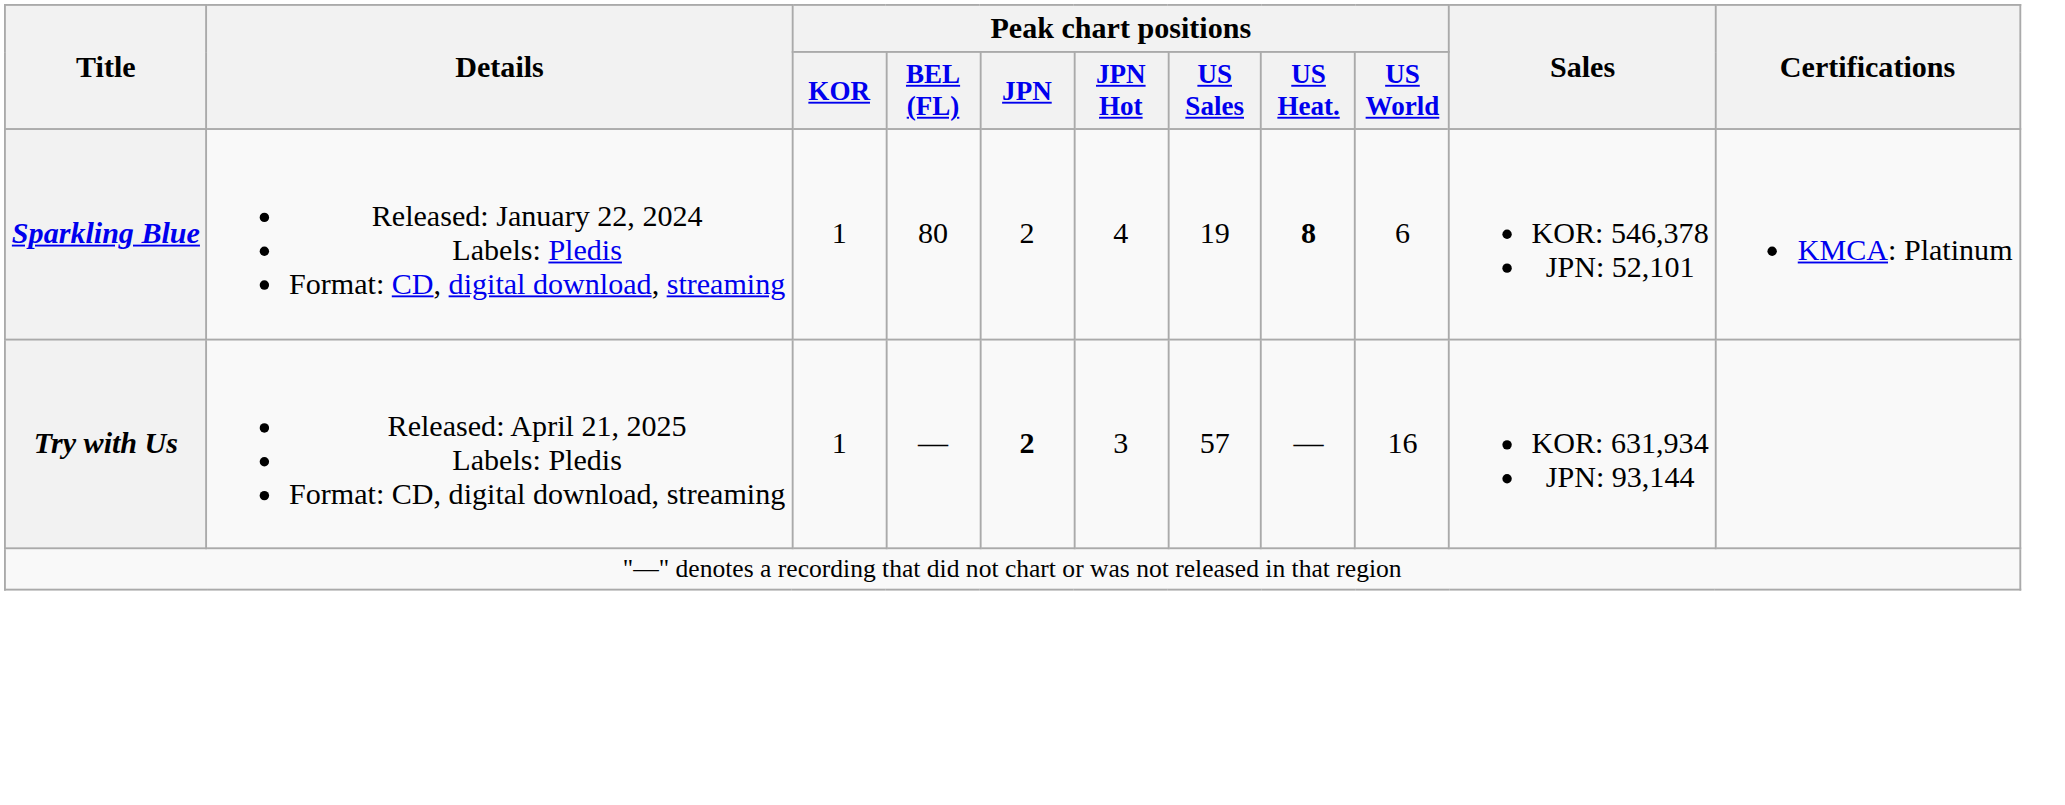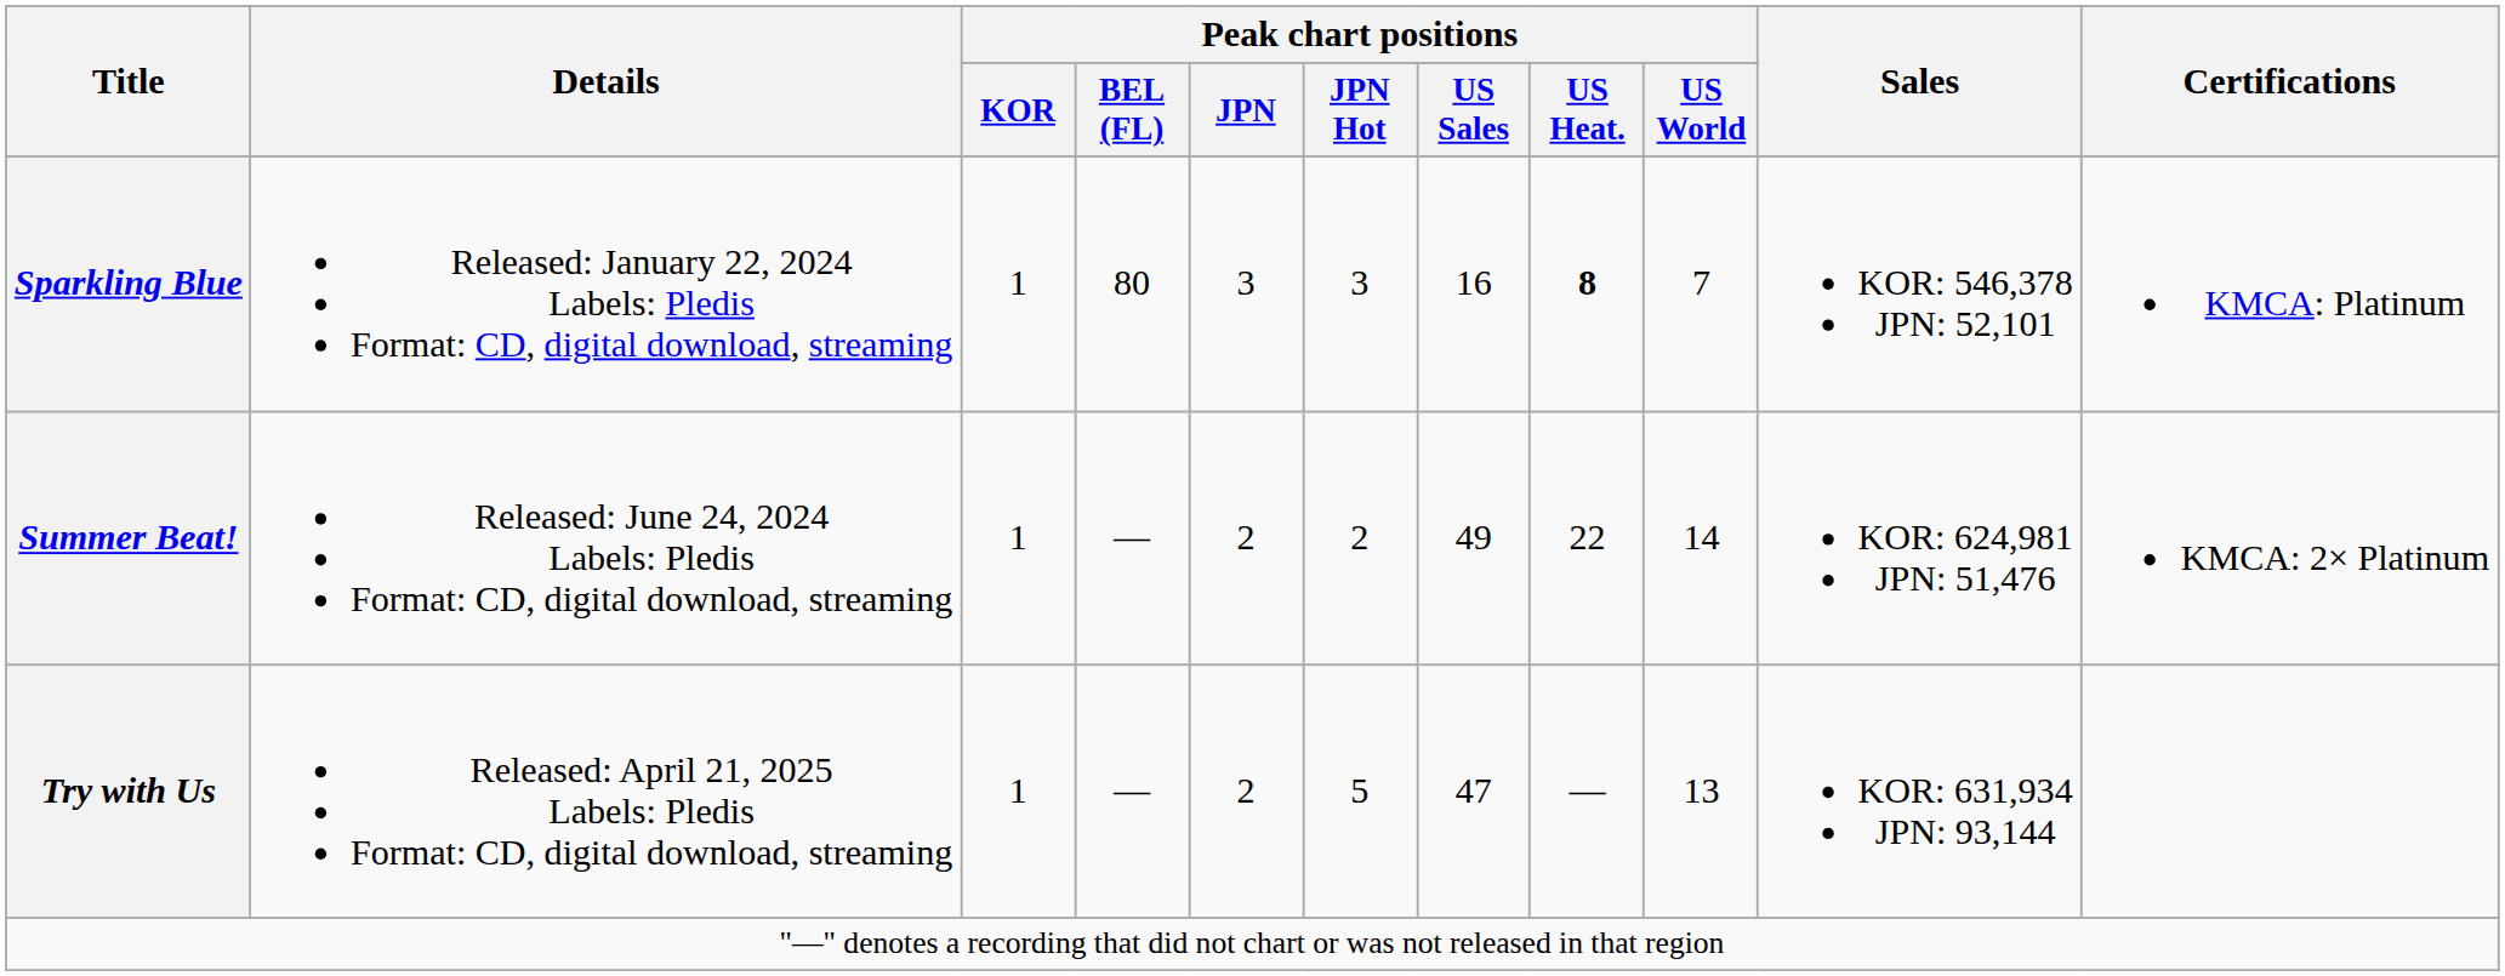Sparkling Blue | Peak chart positions / JPN: 2 -> 3
Sparkling Blue | Peak chart positions / JPN Hot: 4 -> 3
Sparkling Blue | Peak chart positions / US Sales: 19 -> 16
Sparkling Blue | Peak chart positions / US World: 6 -> 7
+ row: Summer Beat! | Released: June 24, 2024 Labels: Pledis Format: CD, digital download, streaming | 1 | — | 2 | 2 | 49 | 22 | 14 | KOR: 624,981 JPN: 51,476 | KMCA: 2× Platinum
Try with Us | Peak chart positions / JPN: bold -> normal
Try with Us | Peak chart positions / JPN Hot: 3 -> 5
Try with Us | Peak chart positions / US Sales: 57 -> 47
Try with Us | Peak chart positions / US World: 16 -> 13
